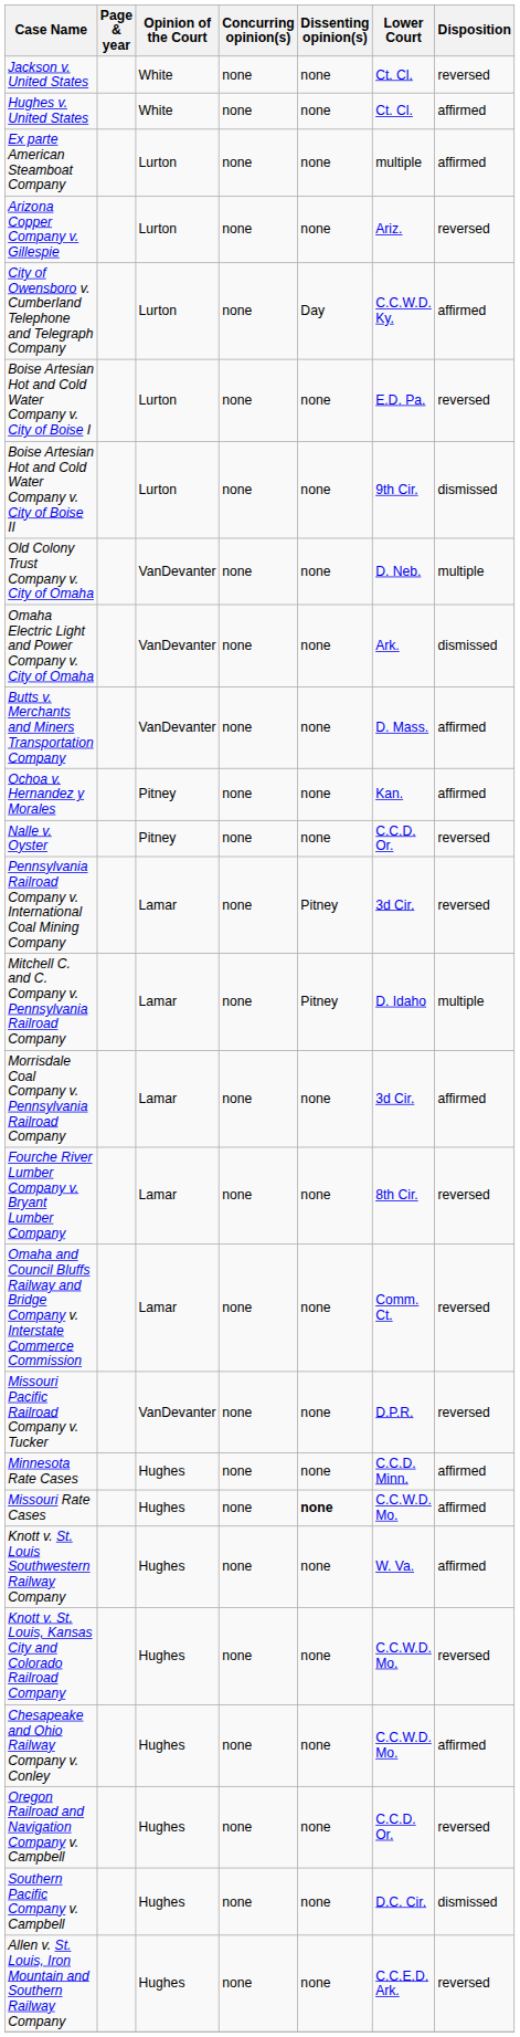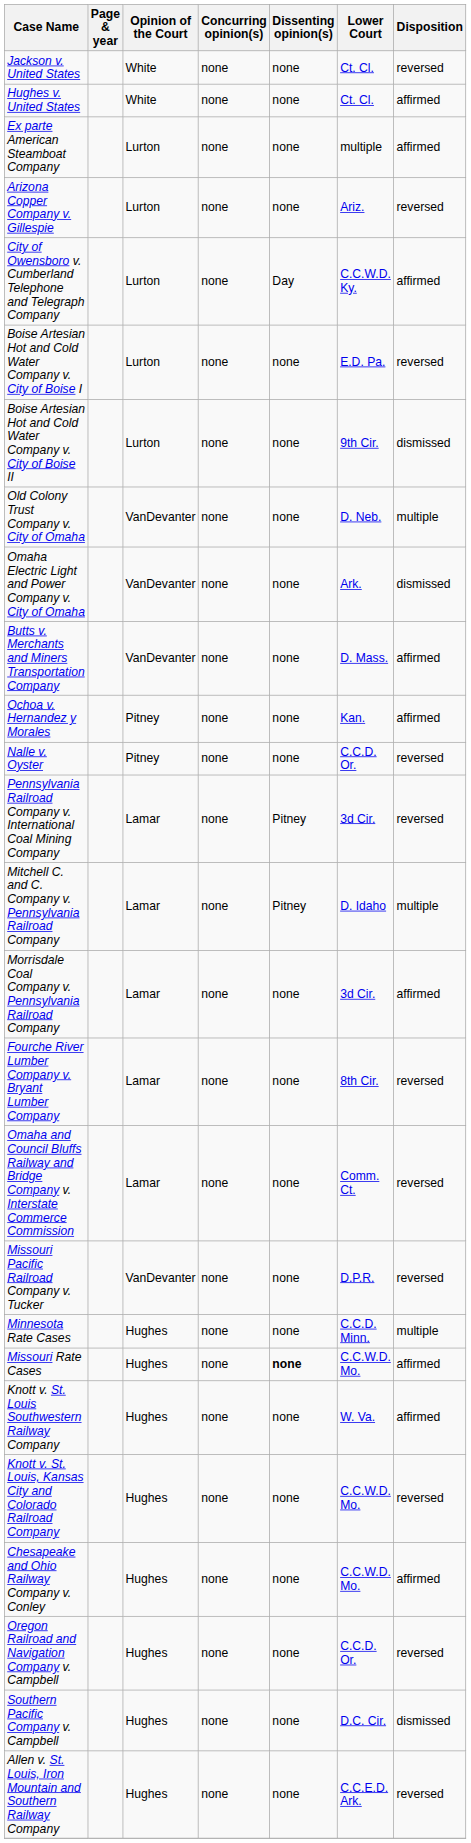Minnesota Rate Cases | Disposition: affirmed -> multiple
